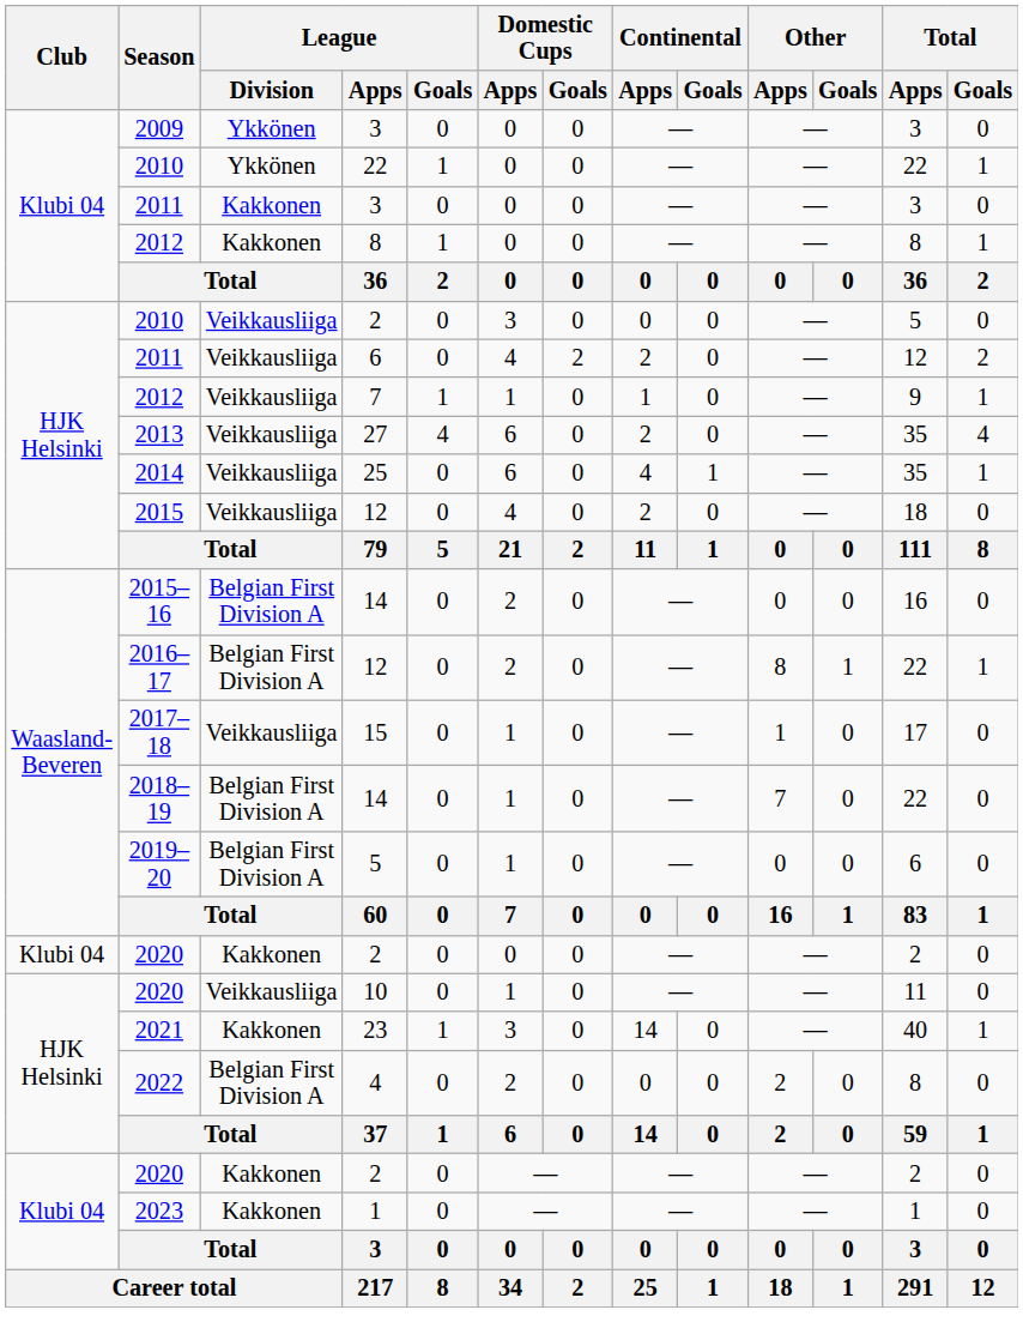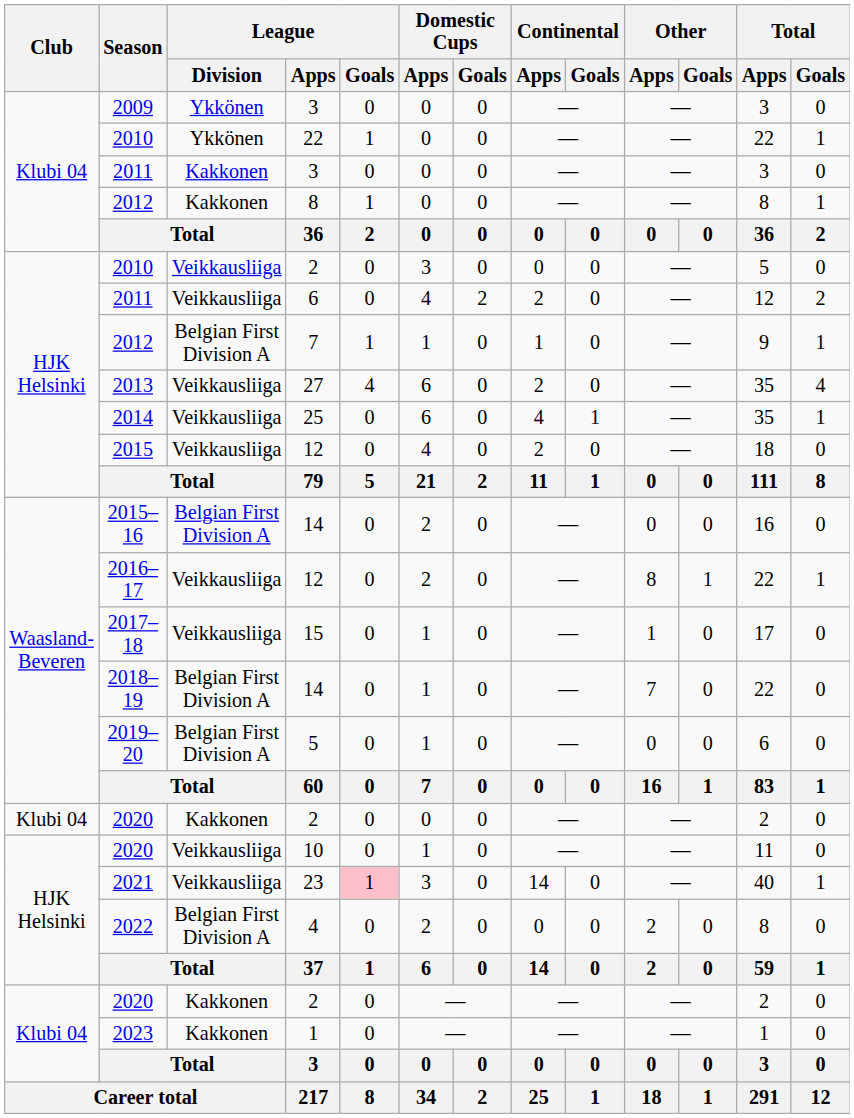2012 / 7 | League / Division: Veikkausliiga -> Belgian First Division A
2016–17 | League / Division: Belgian First Division A -> Veikkausliiga
2021 | League / Division: Kakkonen -> Veikkausliiga
2021 | League / Goals: no background -> pink background
